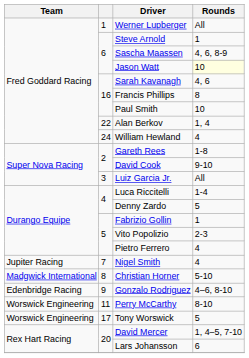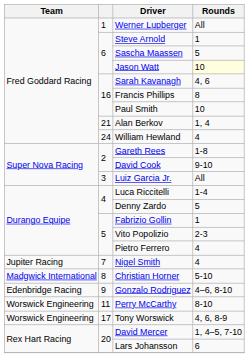Sascha Maassen | Rounds: 4, 6, 8-9 -> 5
Alan Berkov | column 2: 22 -> 21
Tony Worswick | Rounds: 5 -> 4, 6, 8-9
